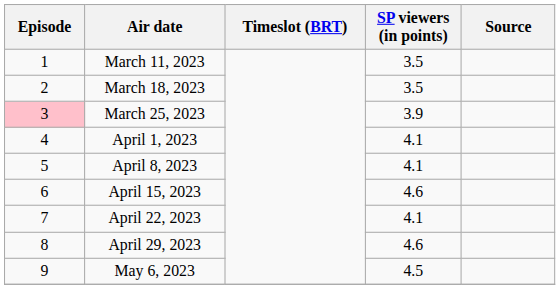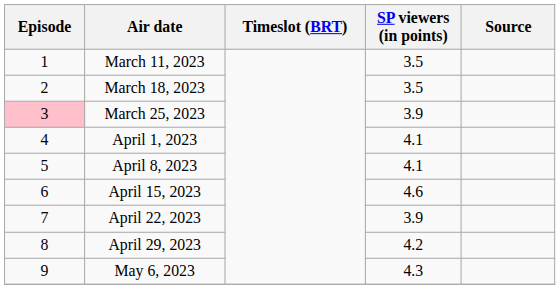April 22, 2023 | SP viewers (in points): 4.1 -> 3.9
April 29, 2023 | SP viewers (in points): 4.6 -> 4.2
May 6, 2023 | SP viewers (in points): 4.5 -> 4.3
